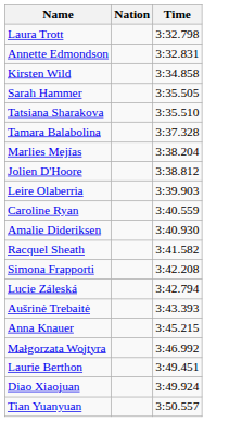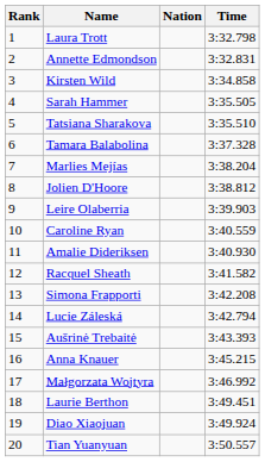+ column: Rank | 1 | 2 | 3 | 4 | 5 | 6 | 7 | 8 | 9 | 10 | 11 | 12 | 13 | 14 | 15 | 16 | 17 | 18 | 19 | 20
